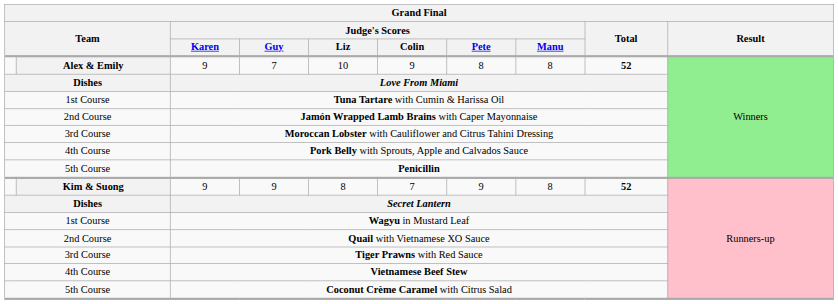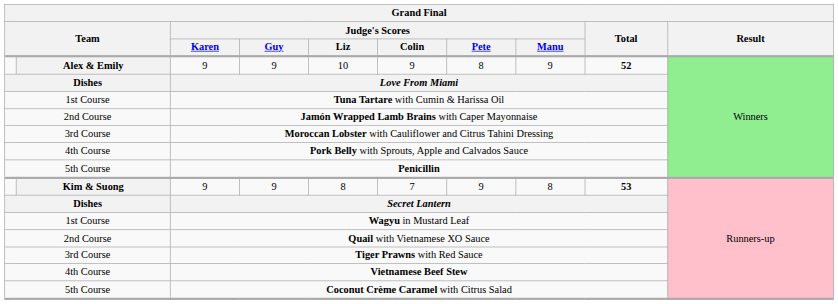Alex & Emily / 9 | Judge's Scores / Guy: 7 -> 9
Alex & Emily / 9 | Judge's Scores / Manu: 8 -> 9
Kim & Suong / 9 | Total: 52 -> 53
